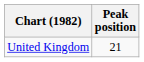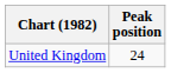United Kingdom | Peak position: 21 -> 24
